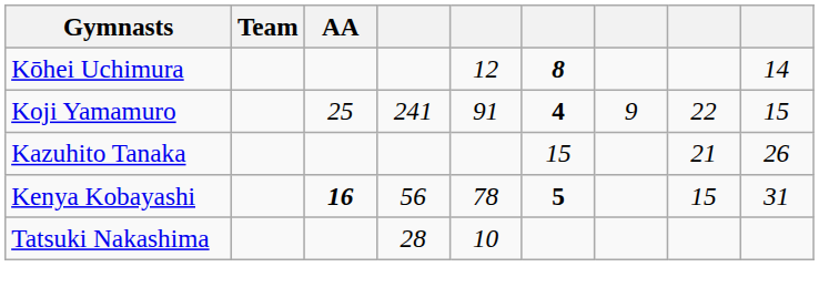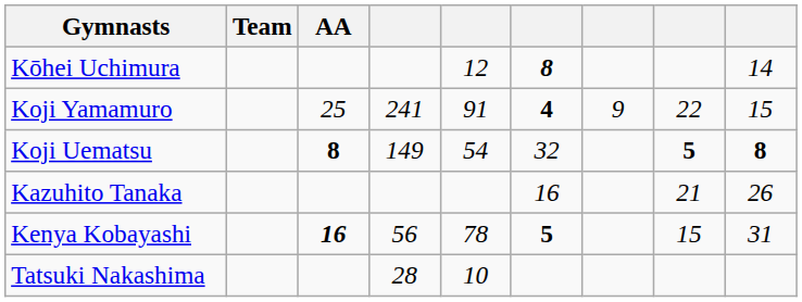+ row: Koji Uematsu | 8 | 149 | 54 | 32 | 5 | 8
Kazuhito Tanaka | column 6: 15 -> 16
